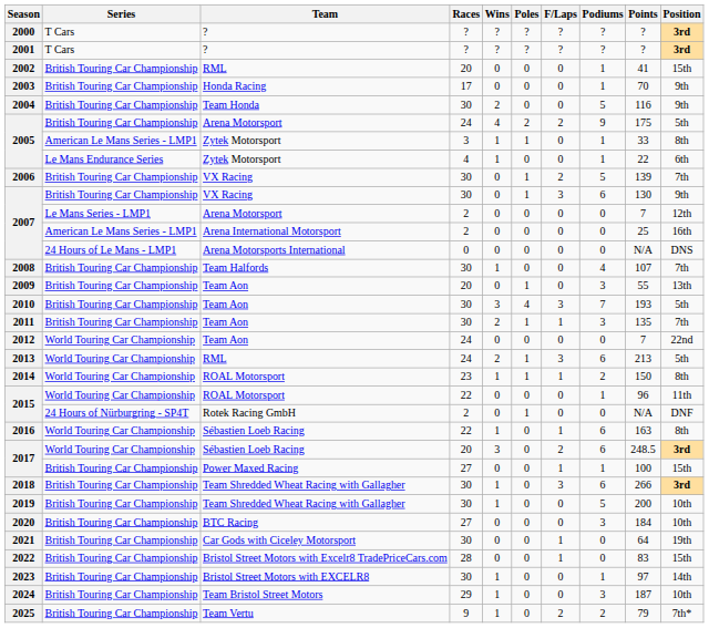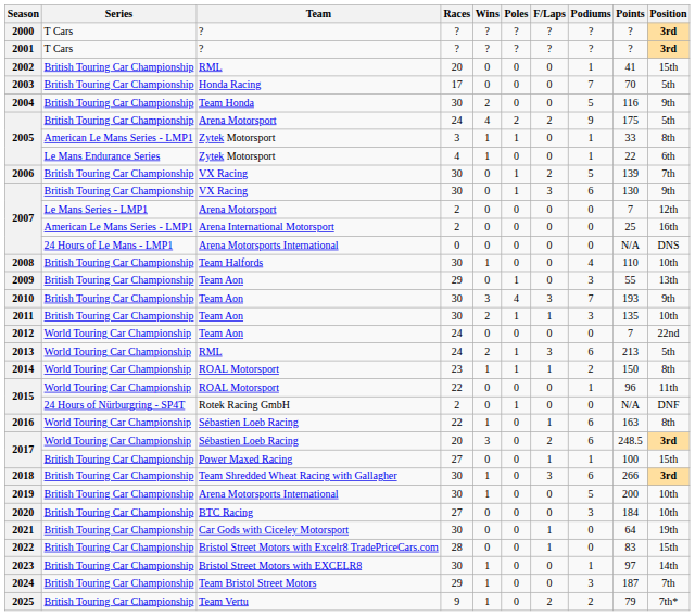2003 | Podiums: 1 -> 7
2003 | Position: 9th -> 5th
2008 | Points: 107 -> 110
2008 | Position: 7th -> 10th
2009 | Races: 20 -> 29
2010 | Position: 5th -> 9th
2011 | Position: 7th -> 10th
2019 | Team: Team Shredded Wheat Racing with Gallagher -> Arena Motorsports International
2024 | Position: 10th -> 7th
